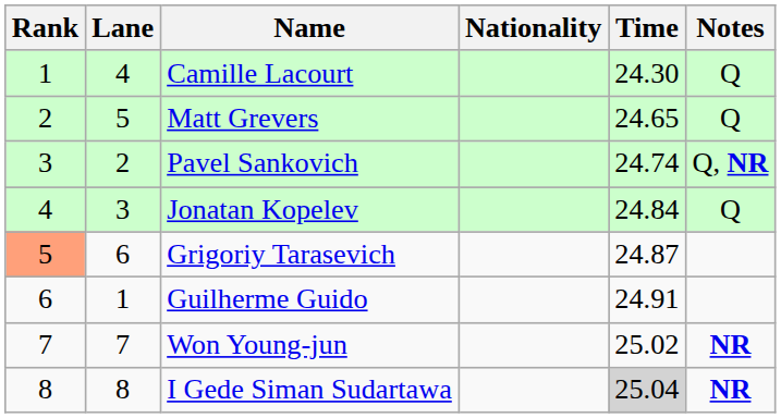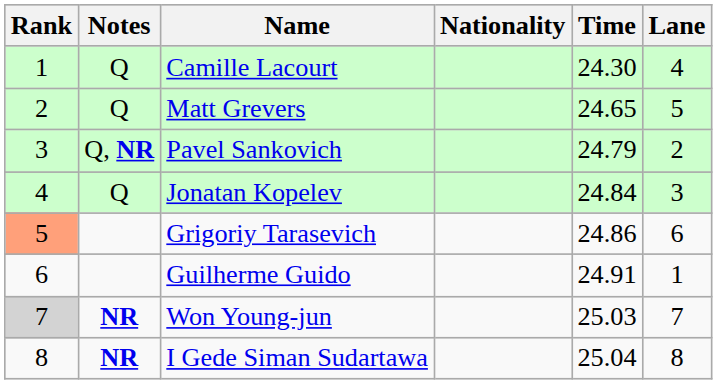columns swapped: Lane <-> Notes
Pavel Sankovich | Time: 24.74 -> 24.79
Grigoriy Tarasevich | Time: 24.87 -> 24.86
Won Young-jun | Rank: no background -> lightgrey background
Won Young-jun | Time: 25.02 -> 25.03
I Gede Siman Sudartawa | Time: lightgrey background -> no background
